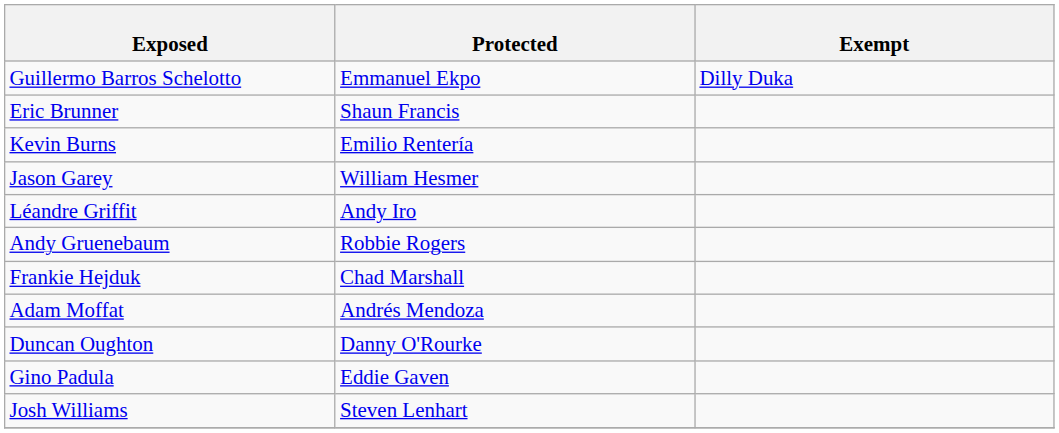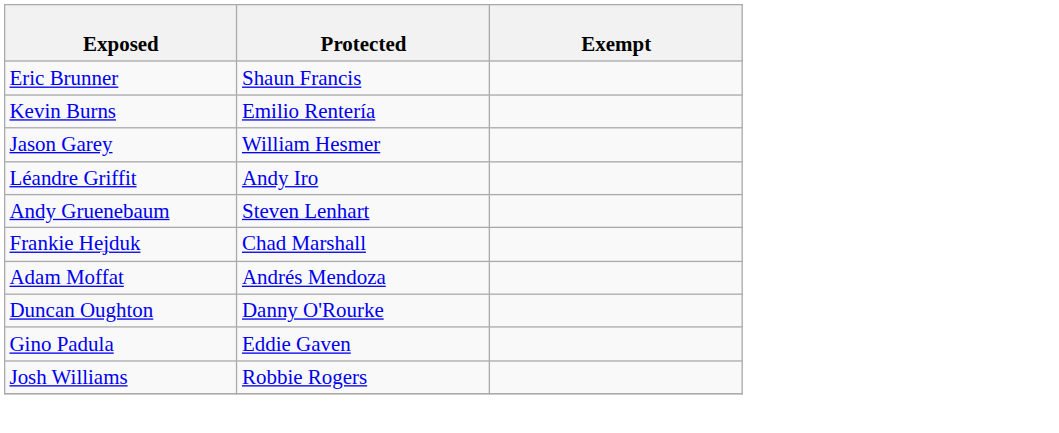- row: Guillermo Barros Schelotto | Emmanuel Ekpo | Dilly Duka
Andy Gruenebaum | Protected: Robbie Rogers -> Steven Lenhart
Josh Williams | Protected: Steven Lenhart -> Robbie Rogers
